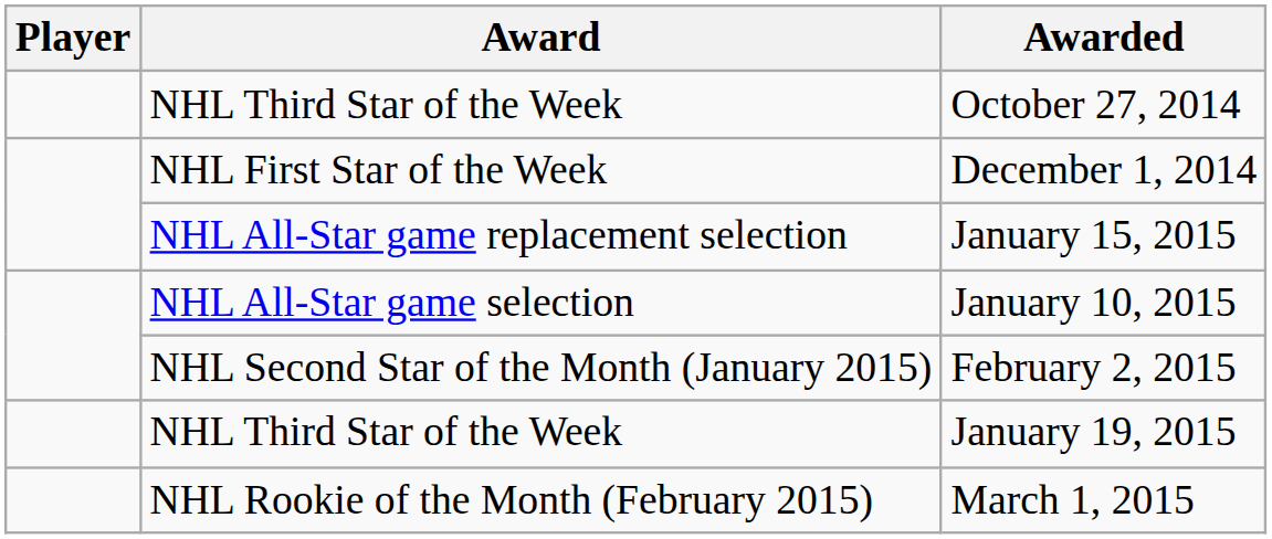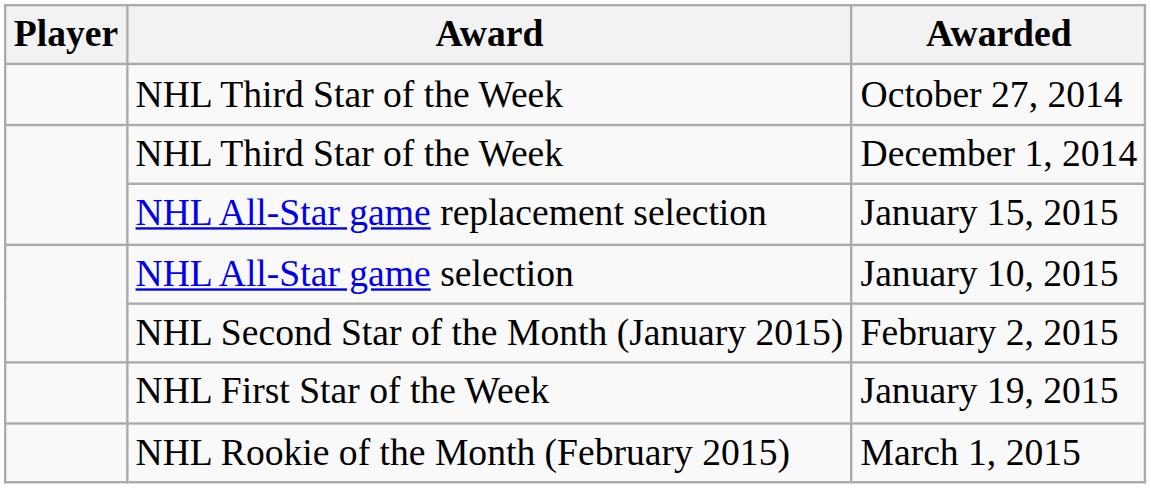December 1, 2014 | Award: NHL First Star of the Week -> NHL Third Star of the Week
January 19, 2015 | Award: NHL Third Star of the Week -> NHL First Star of the Week
